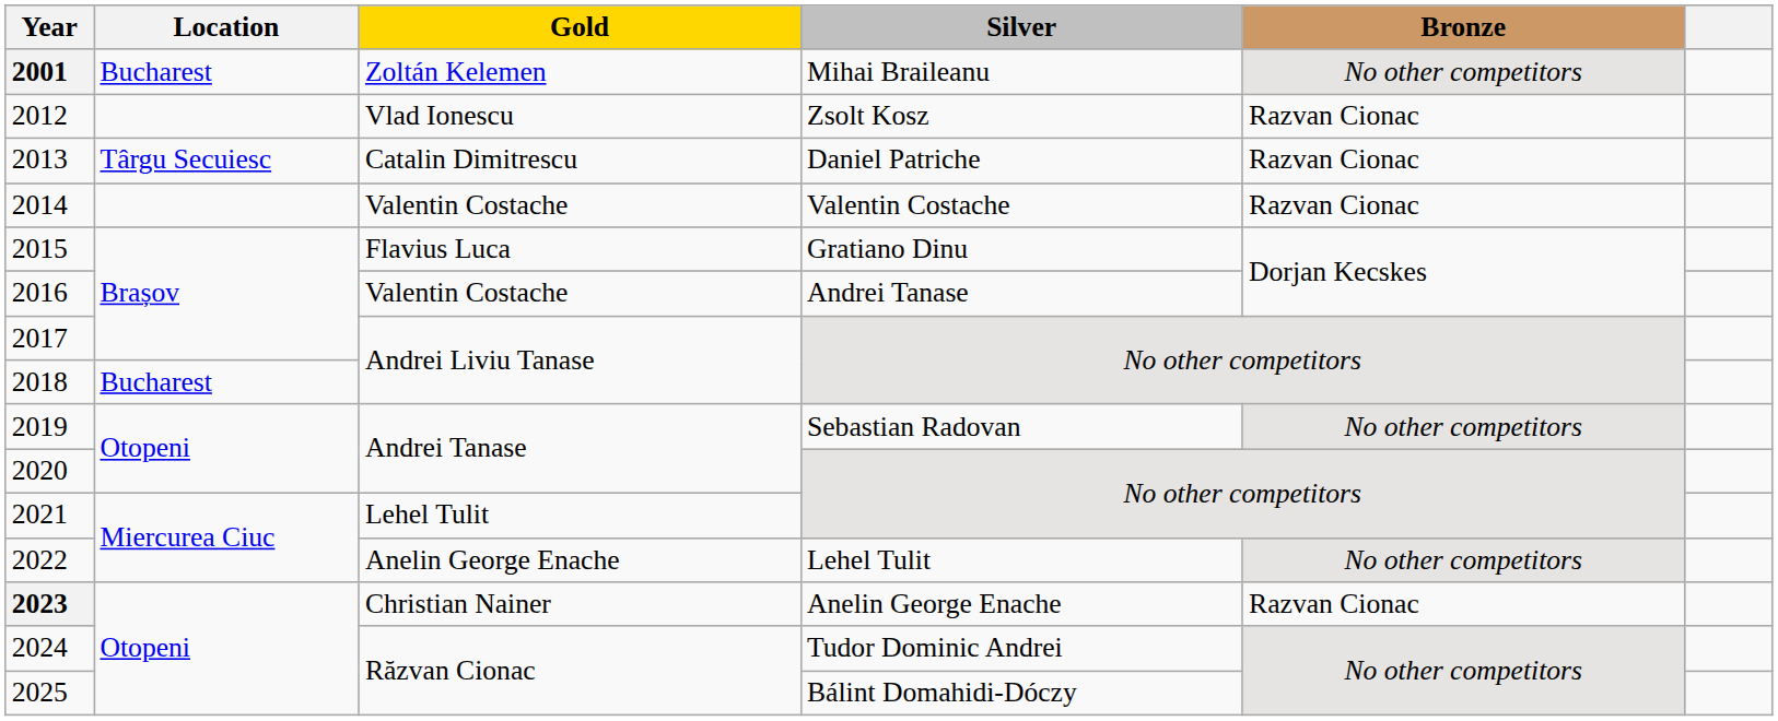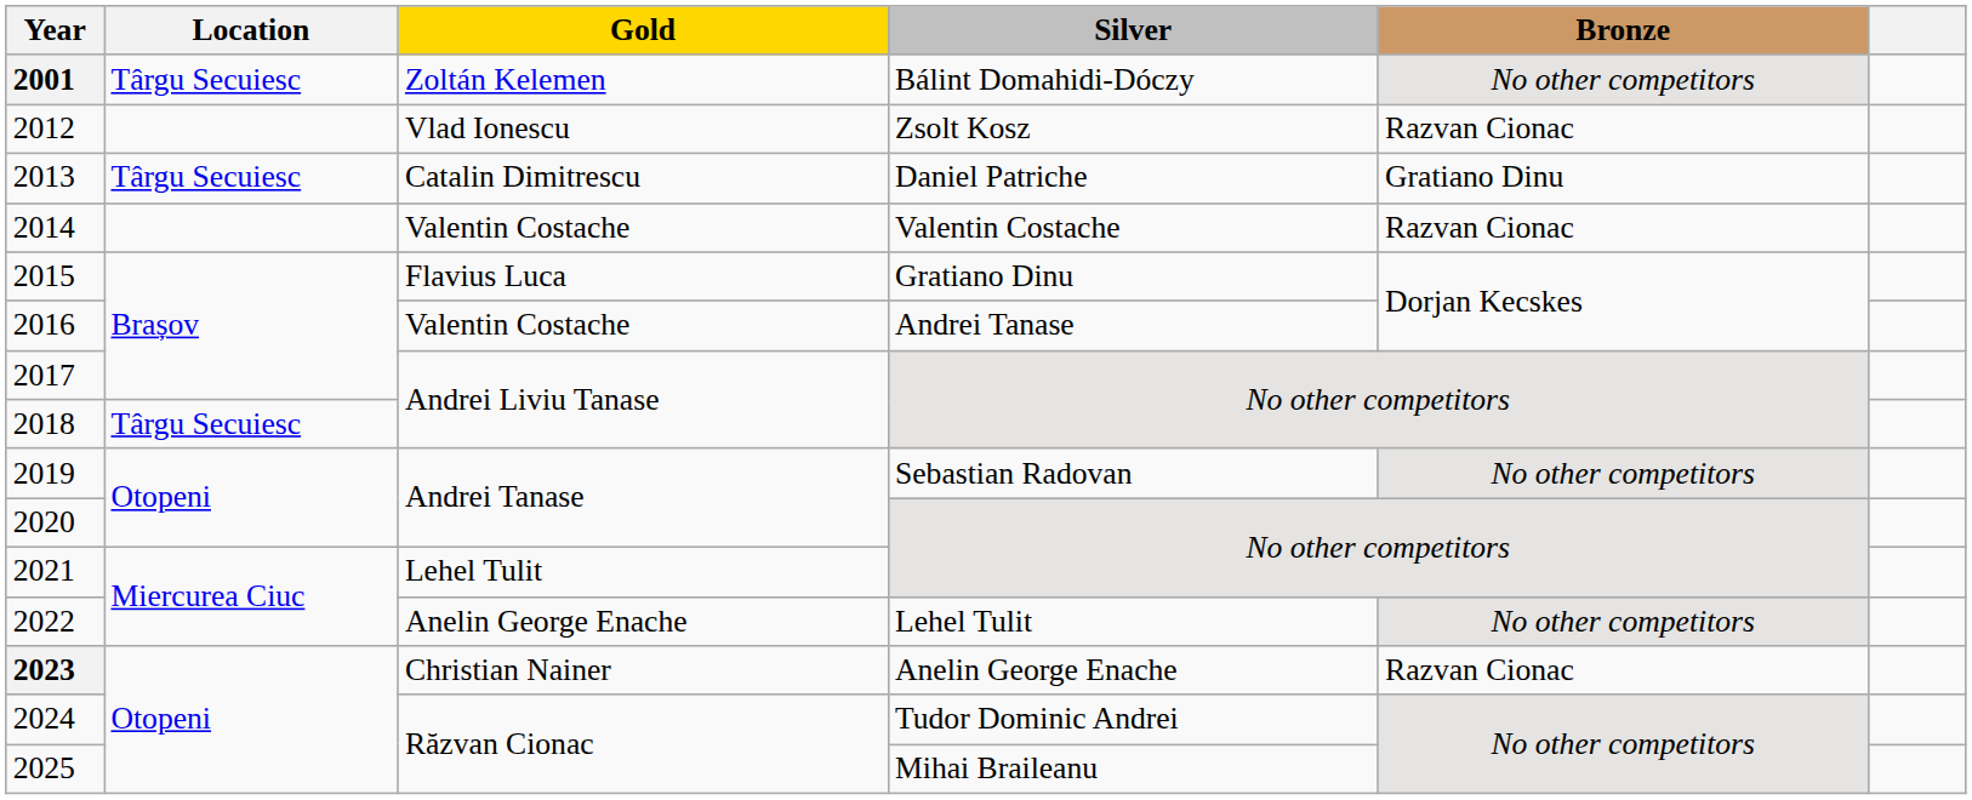2001 | Location: Bucharest -> Târgu Secuiesc
2001 | Silver: Mihai Braileanu -> Bálint Domahidi-Dóczy
2013 | Bronze: Razvan Cionac -> Gratiano Dinu
2018 | Location: Bucharest -> Târgu Secuiesc
2025 | Silver: Bálint Domahidi-Dóczy -> Mihai Braileanu
